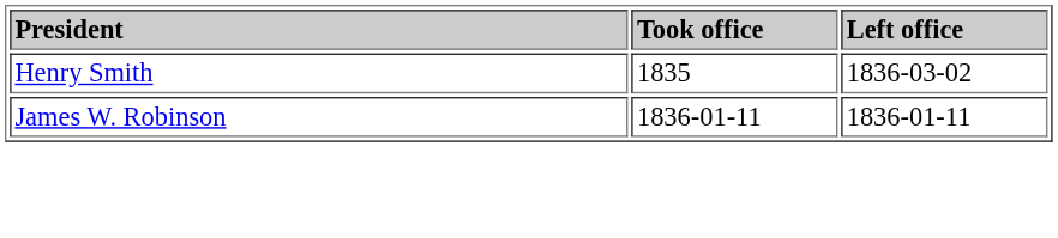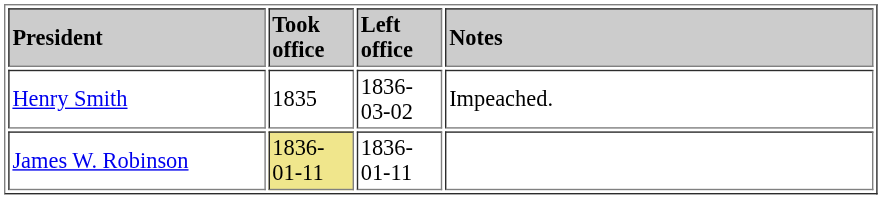+ column: Notes | Impeached.
James W. Robinson | Took office: no background -> khaki background
